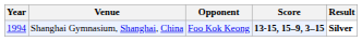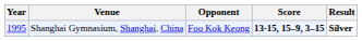Shanghai Gymnasium, Shanghai, China | Year: 1994 -> 1995
